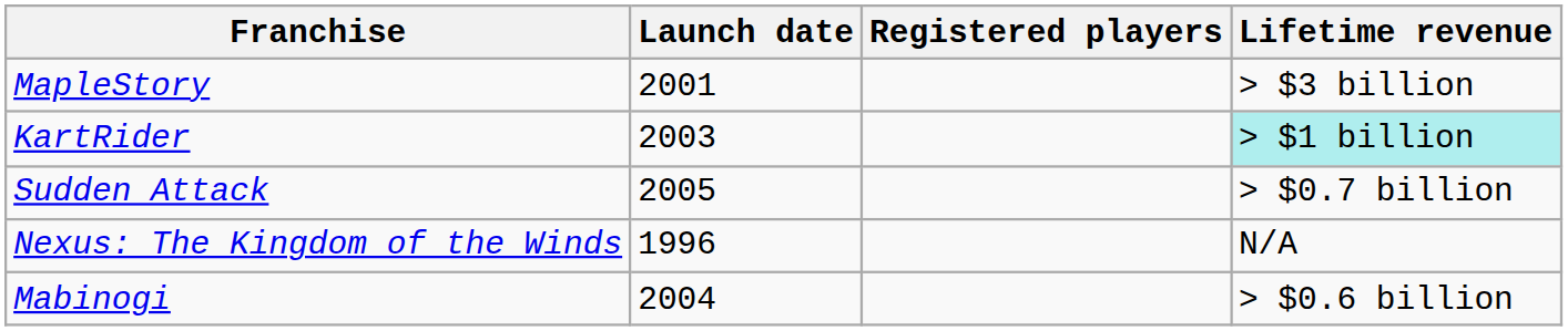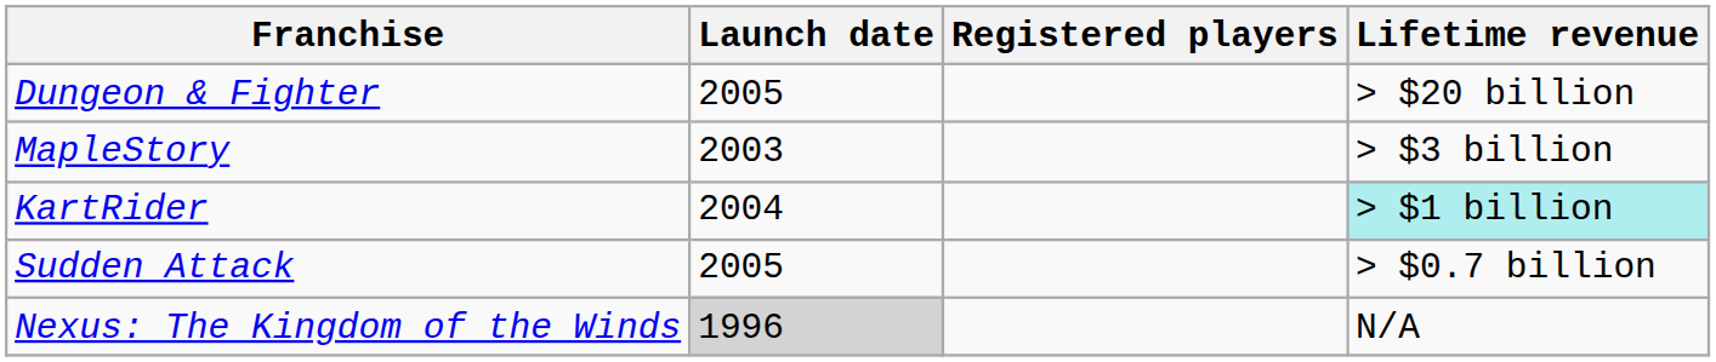+ row: Dungeon & Fighter | 2005 | > $20 billion
MapleStory | Launch date: 2001 -> 2003
KartRider | Launch date: 2003 -> 2004
Nexus: The Kingdom of the Winds | Launch date: no background -> lightgrey background
- row: Mabinogi | 2004 | > $0.6 billion
